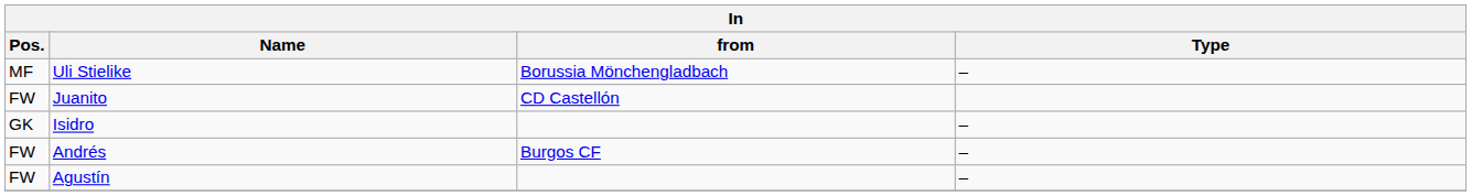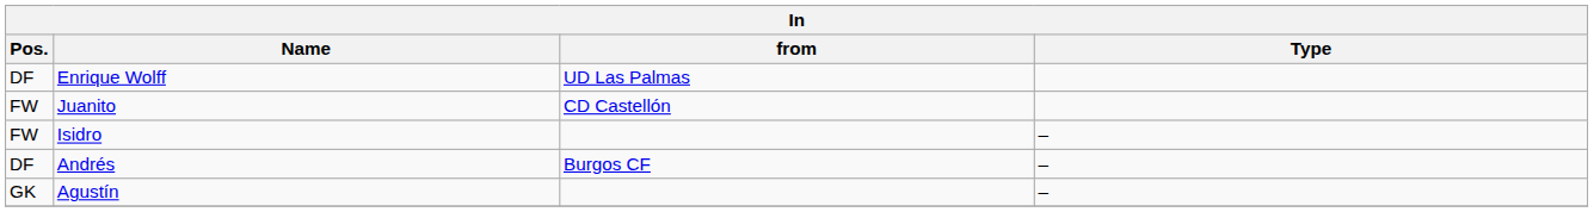+ row: DF | Enrique Wolff | UD Las Palmas
- row: MF | Uli Stielike | Borussia Mönchengladbach | –
Isidro | Pos.: GK -> FW
Andrés | Pos.: FW -> DF
Agustín | Pos.: FW -> GK
